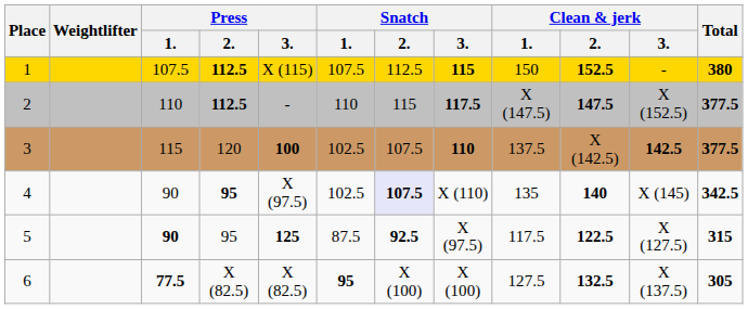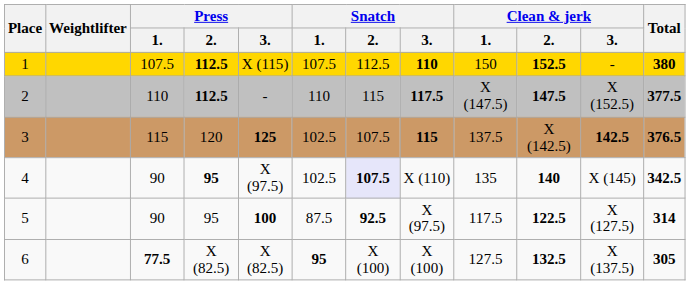1 | Snatch / 3.: 115 -> 110
3 | Press / 3.: 100 -> 125
3 | Snatch / 3.: 110 -> 115
3 | Total: 377.5 -> 376.5
5 | Press / 1.: bold -> normal
5 | Press / 3.: 125 -> 100
5 | Total: 315 -> 314
